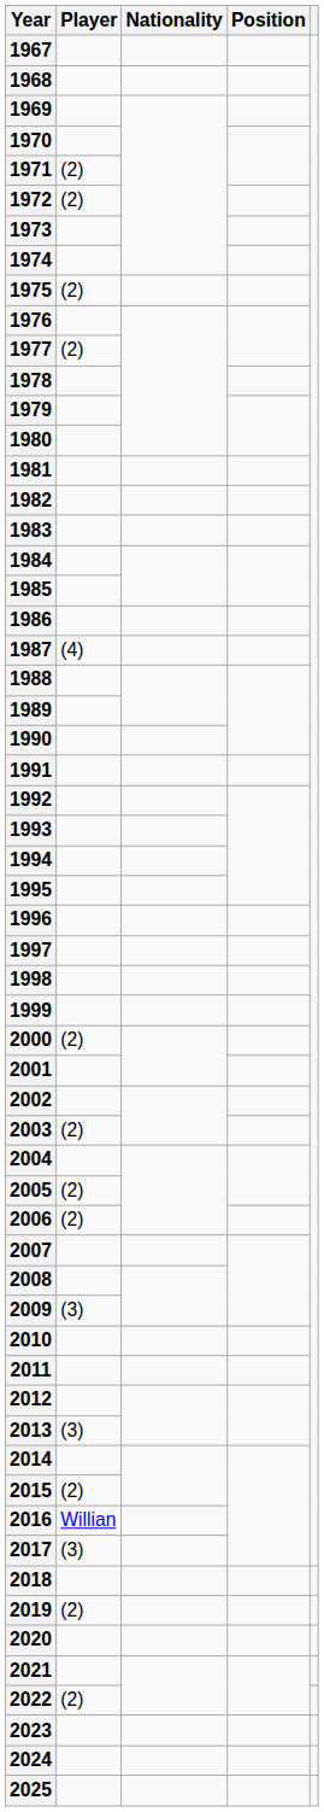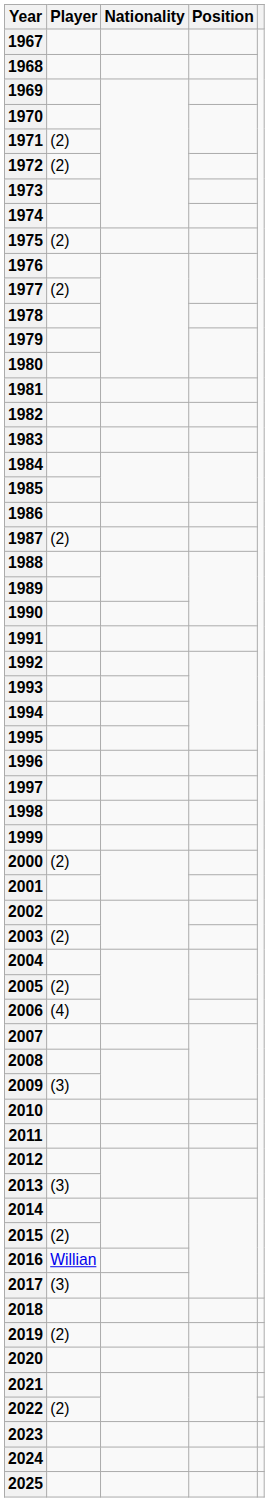1987 | Player: (4) -> (2)
2006 | Player: (2) -> (4)
